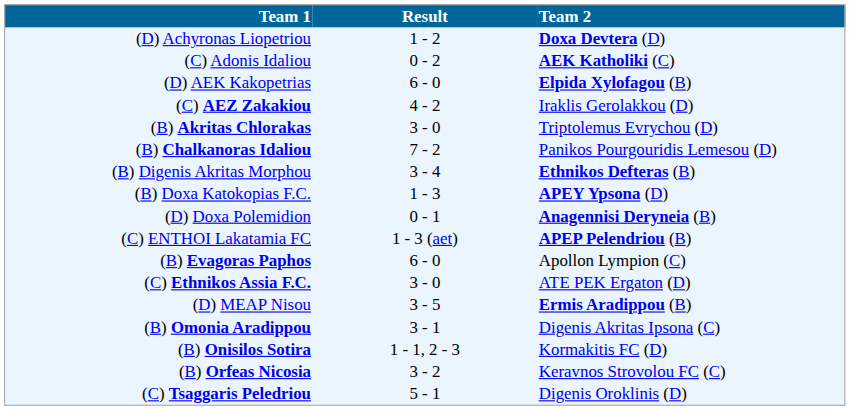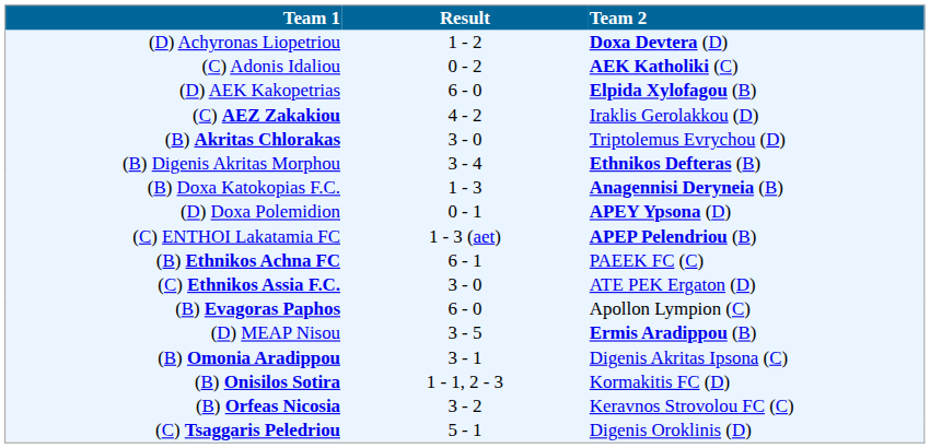- row: (B) Chalkanoras Idaliou | 7 - 2 | Panikos Pourgouridis Lemesou (D)
(B) Doxa Katokopias F.C. | Team 2: APEY Ypsona (D) -> Anagennisi Deryneia (B)
(D) Doxa Polemidion | Team 2: Anagennisi Deryneia (B) -> APEY Ypsona (D)
+ row: (B) Ethnikos Achna FC | 6 - 1 | PAEEK FC (C)
rows swapped: (C) Ethnikos Assia F.C. <-> (B) Evagoras Paphos
